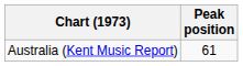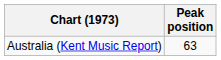Australia (Kent Music Report) | Peak position: 61 -> 63
